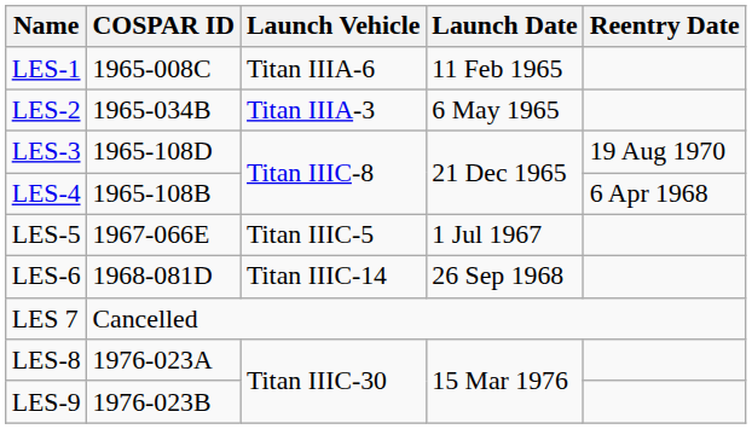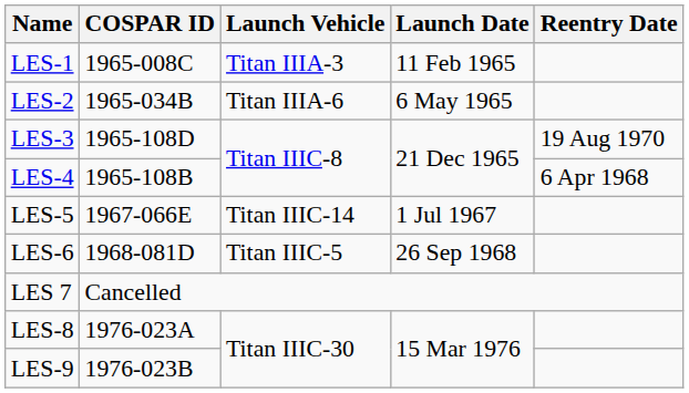LES-1 | Launch Vehicle: Titan IIIA-6 -> Titan IIIA-3
LES-2 | Launch Vehicle: Titan IIIA-3 -> Titan IIIA-6
LES-5 | Launch Vehicle: Titan IIIC-5 -> Titan IIIC-14
LES-6 | Launch Vehicle: Titan IIIC-14 -> Titan IIIC-5
